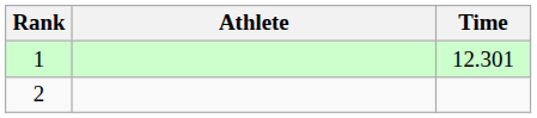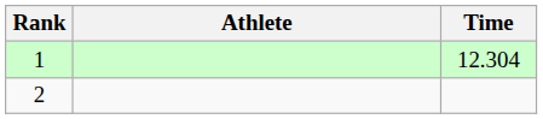1 | Time: 12.301 -> 12.304
